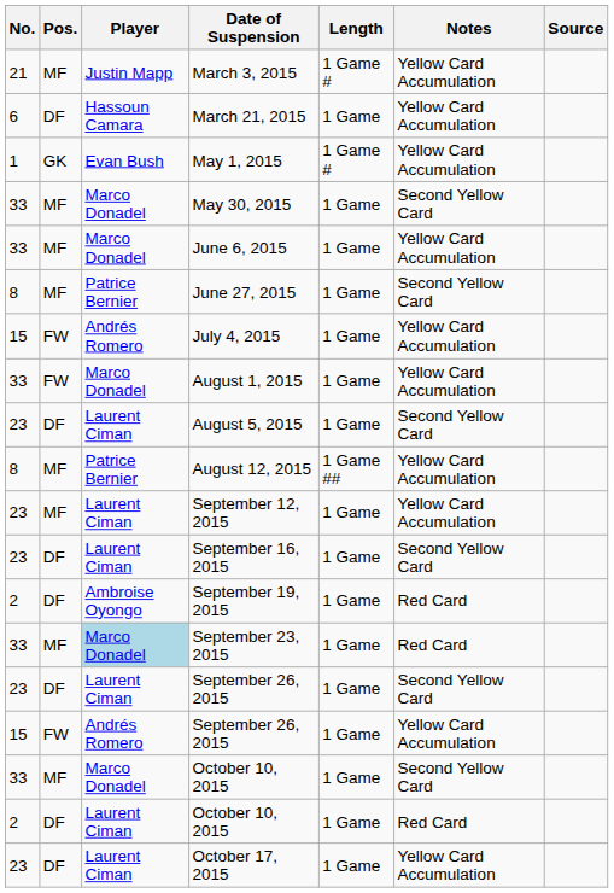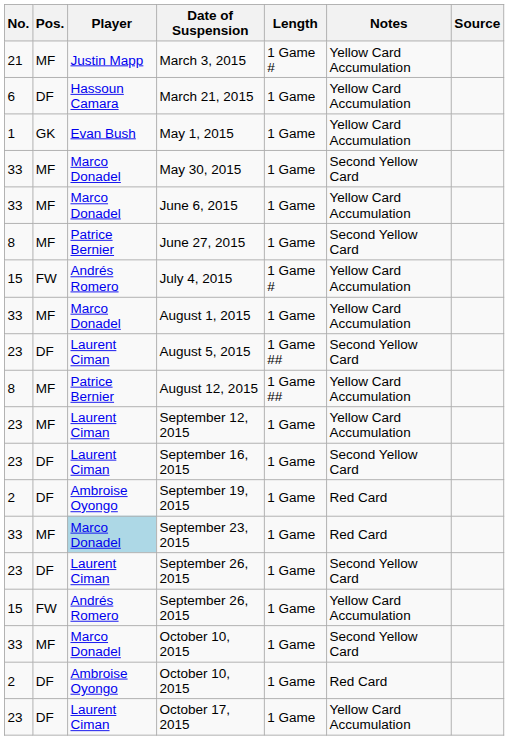May 1, 2015 | Length: 1 Game # -> 1 Game
July 4, 2015 | Length: 1 Game -> 1 Game #
August 1, 2015 | Pos.: FW -> MF
August 5, 2015 | Length: 1 Game -> 1 Game ##
2 / October 10, 2015 | Player: Laurent Ciman -> Ambroise Oyongo
